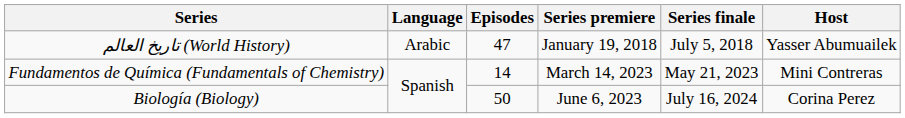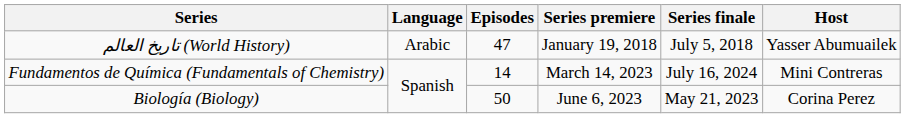Fundamentos de Química (Fundamentals of Chemistry) | Series finale: May 21, 2023 -> July 16, 2024
Biología (Biology) | Series finale: July 16, 2024 -> May 21, 2023
